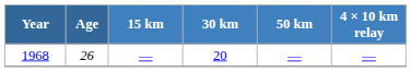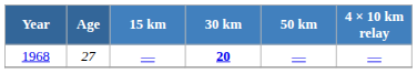1968 | Age: 26 -> 27
1968 | 30 km: normal -> bold
